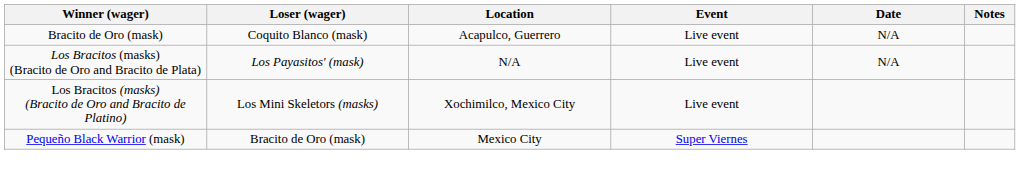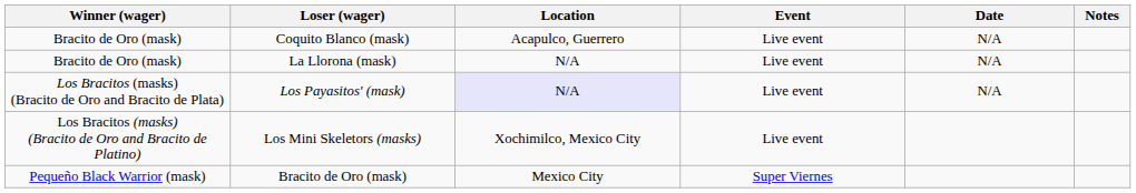+ row: Bracito de Oro (mask) | La Llorona (mask) | N/A | Live event | N/A
Los Payasitos' (mask) | Location: no background -> lavender background
